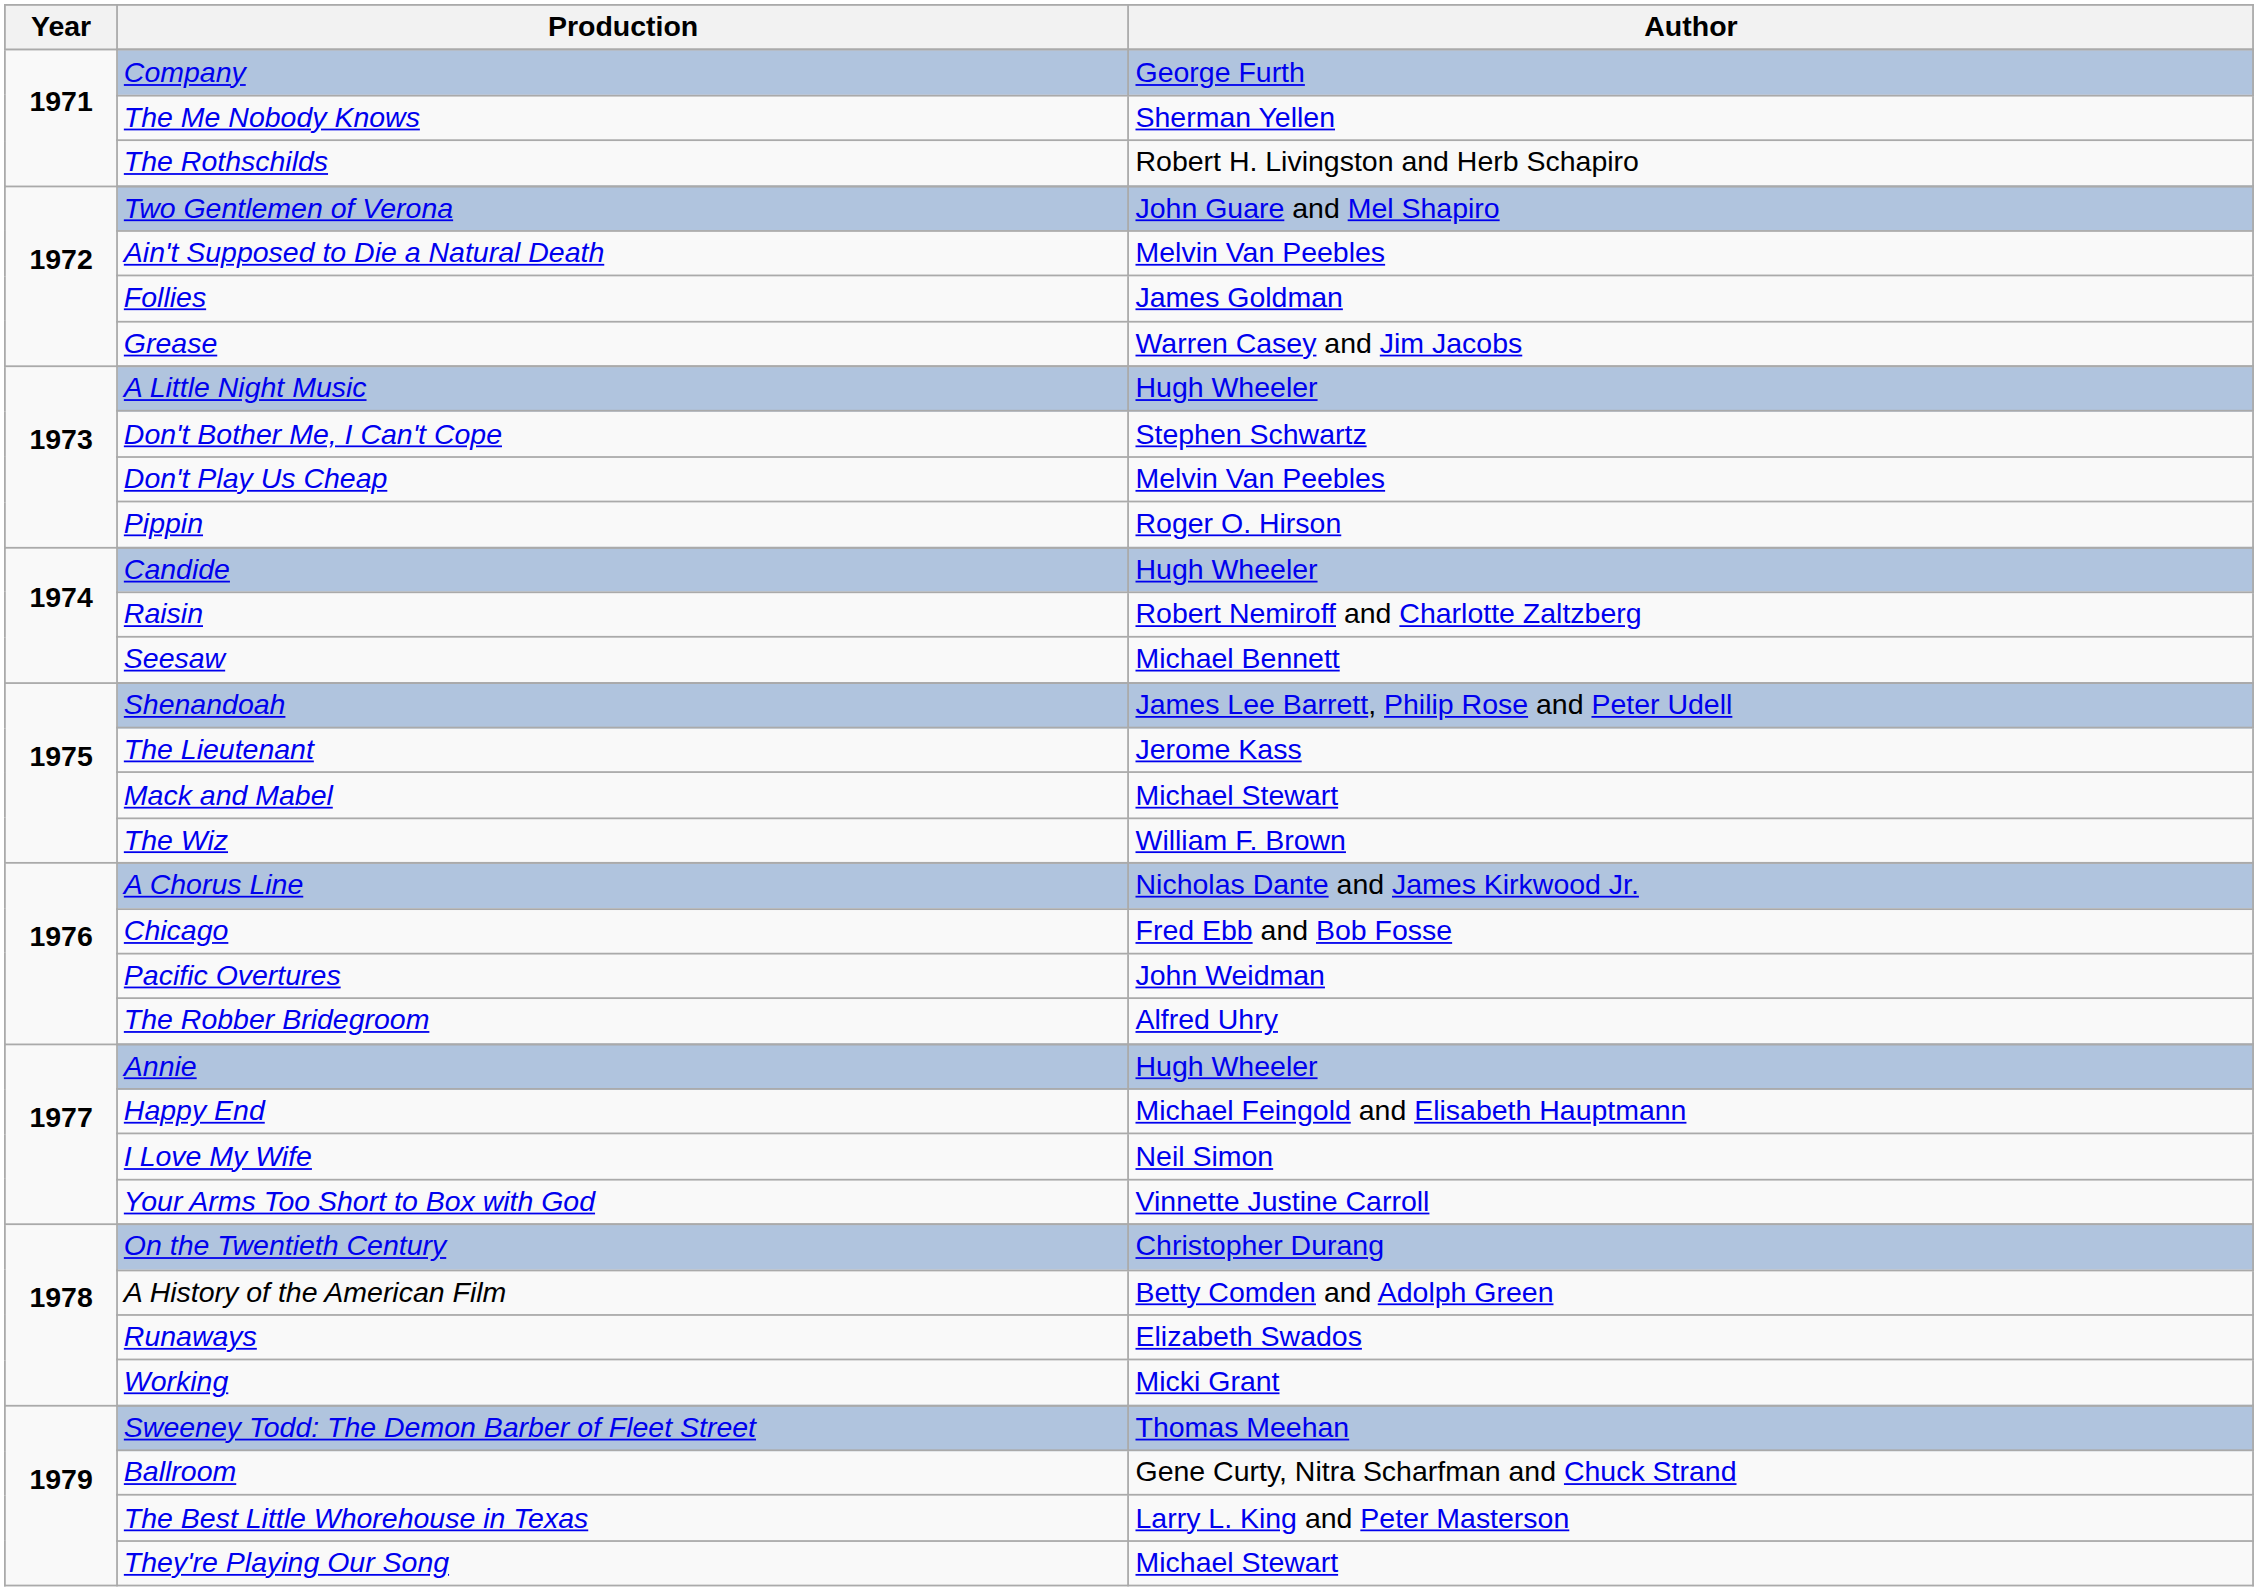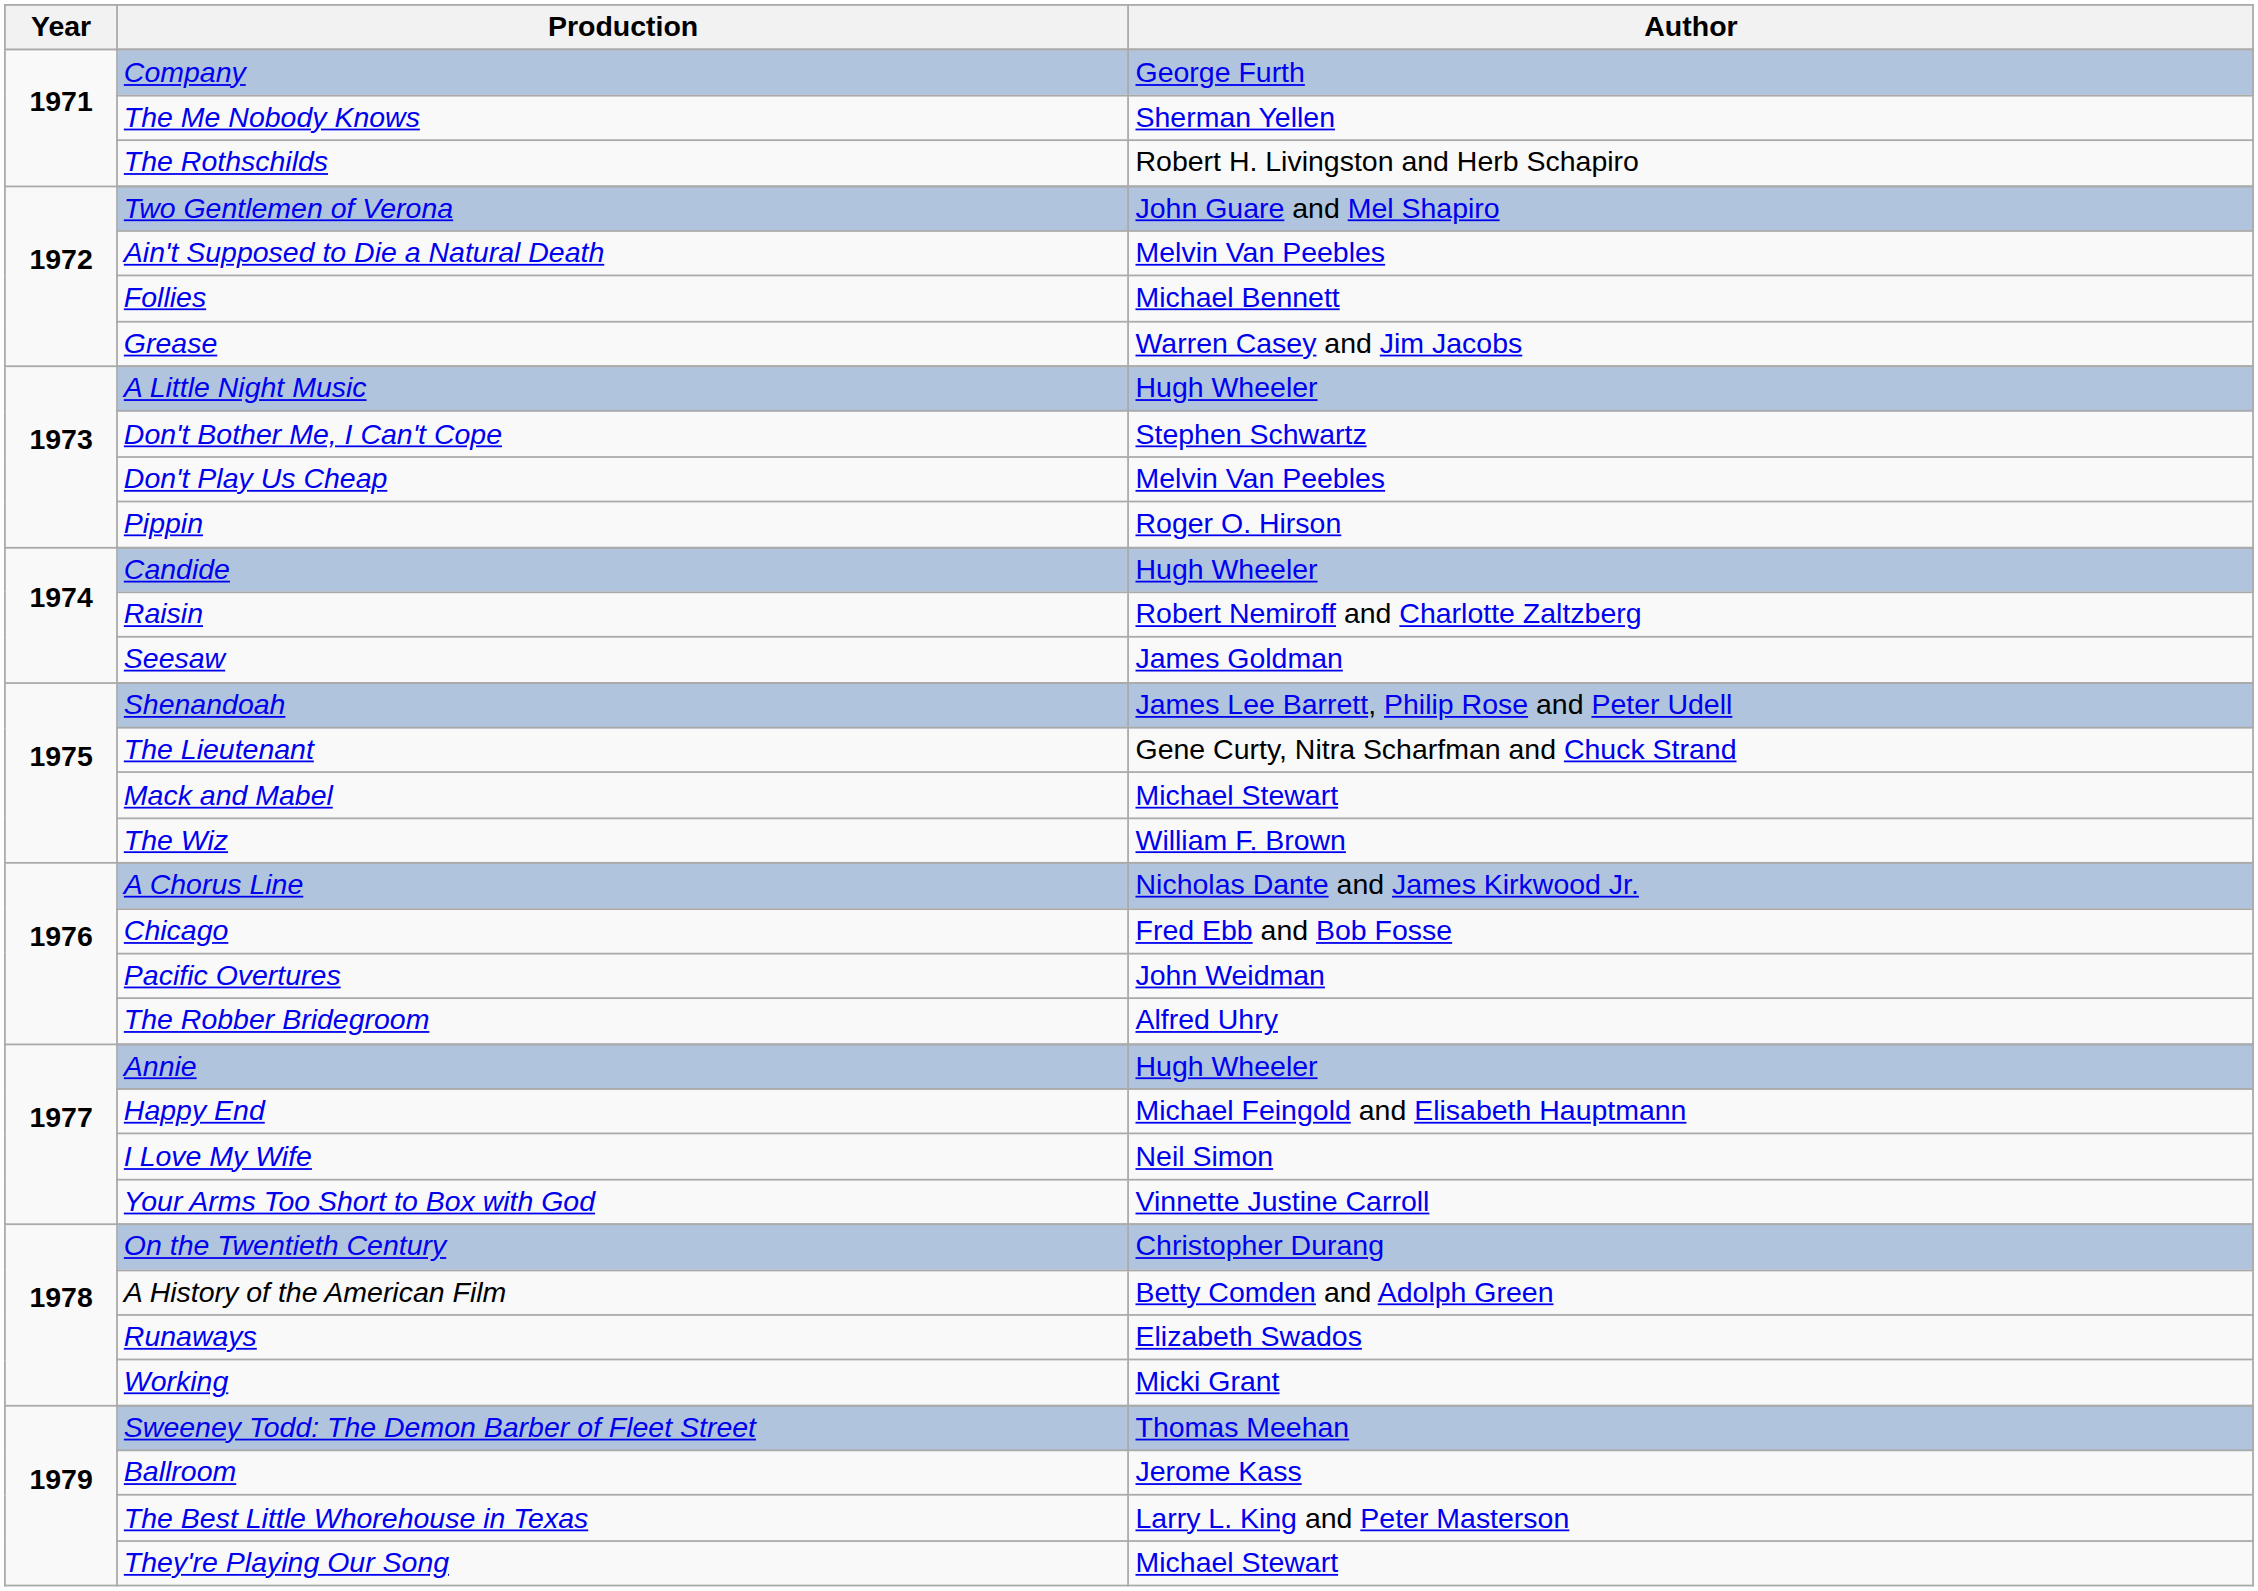Follies | Author: James Goldman -> Michael Bennett
Seesaw | Author: Michael Bennett -> James Goldman
The Lieutenant | Author: Jerome Kass -> Gene Curty, Nitra Scharfman and Chuck Strand
Ballroom | Author: Gene Curty, Nitra Scharfman and Chuck Strand -> Jerome Kass
